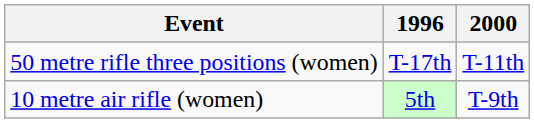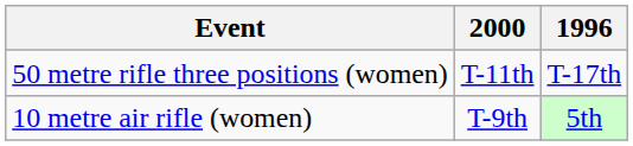columns swapped: 1996 <-> 2000
